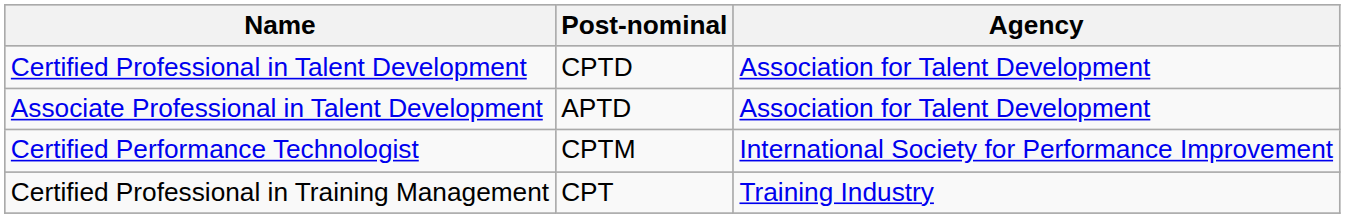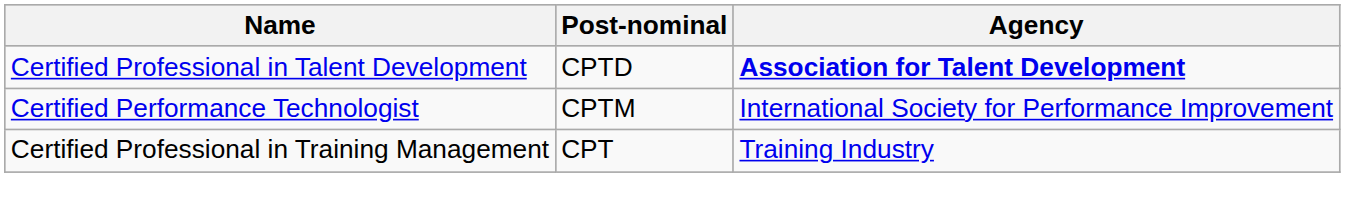Certified Professional in Talent Development | Agency: normal -> bold
- row: Associate Professional in Talent Development | APTD | Association for Talent Development
